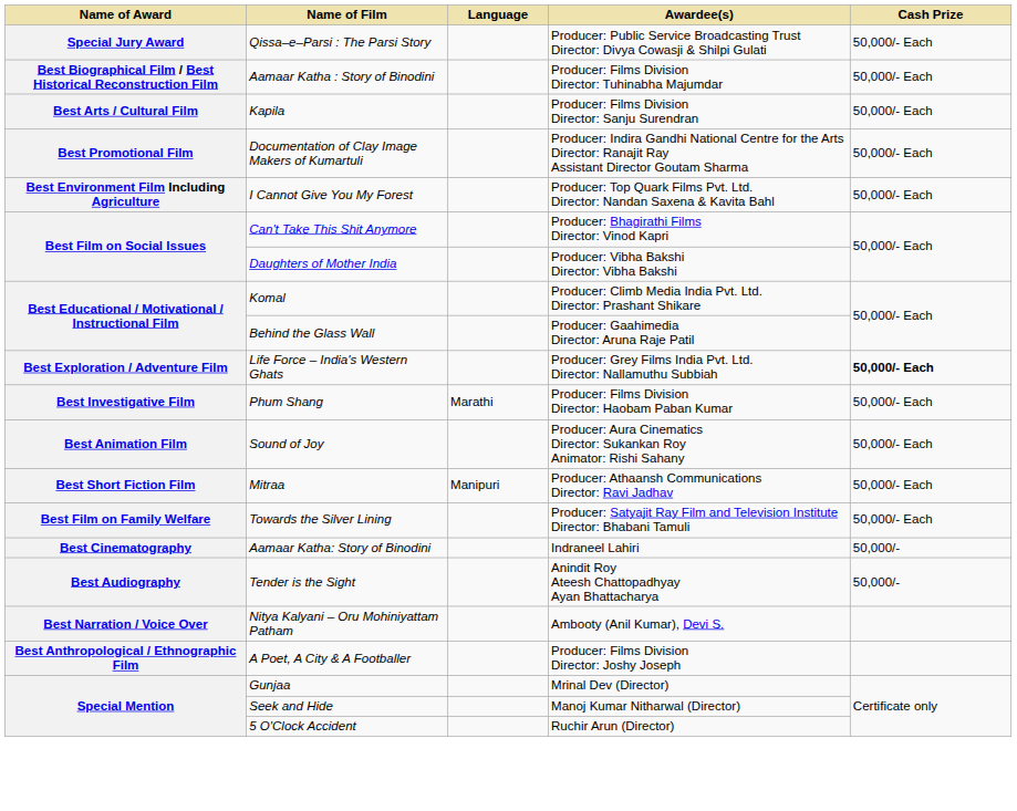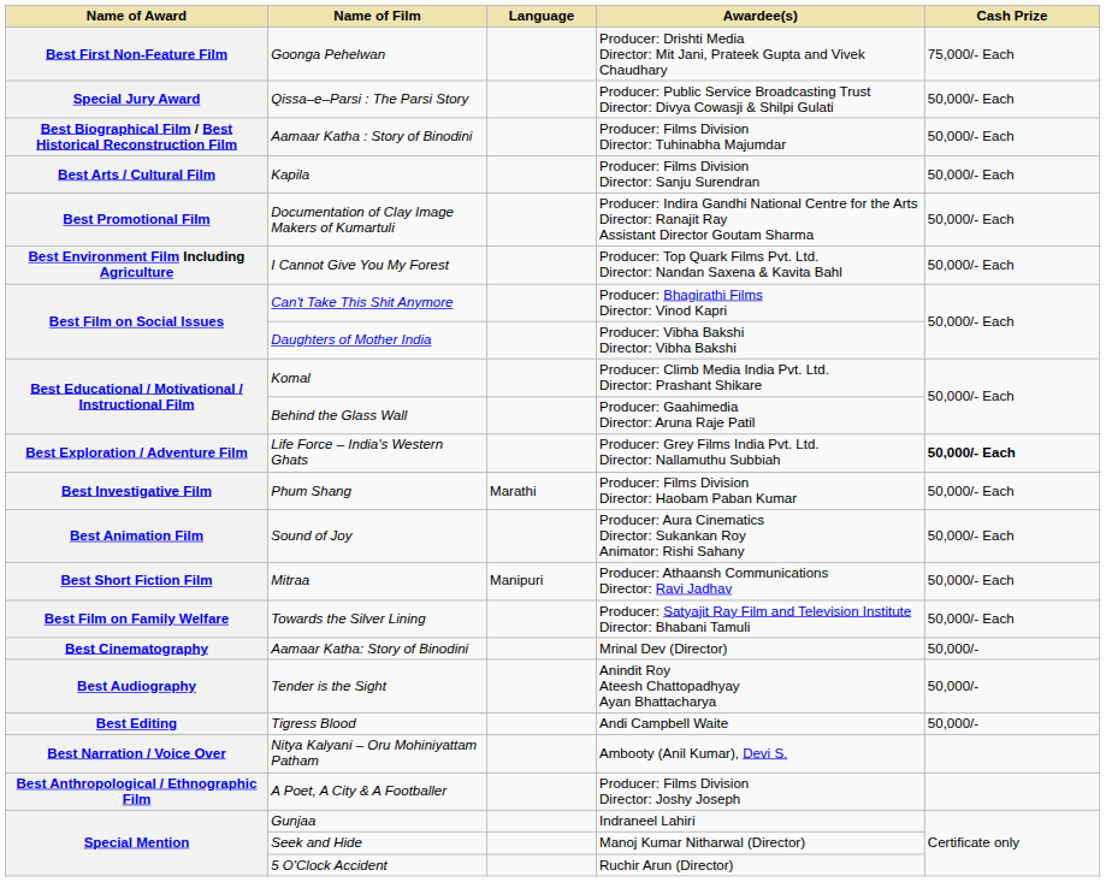+ row: Best First Non-Feature Film | Goonga Pehelwan | Producer: Drishti Media Director: Mit Jani, Prateek Gupta and Vivek Chaudhary | 75,000/- Each
Aamaar Katha: Story of Binodini | Awardee(s): Indraneel Lahiri -> Mrinal Dev (Director)
+ row: Best Editing | Tigress Blood | Andi Campbell Waite | 50,000/-
Gunjaa | Awardee(s): Mrinal Dev (Director) -> Indraneel Lahiri
